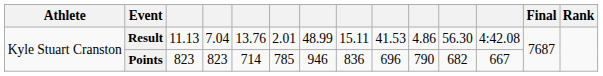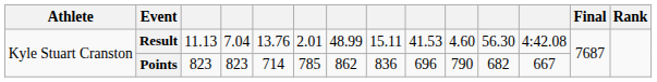Result | column 10: 4.86 -> 4.60
Points | column 7: 946 -> 862
